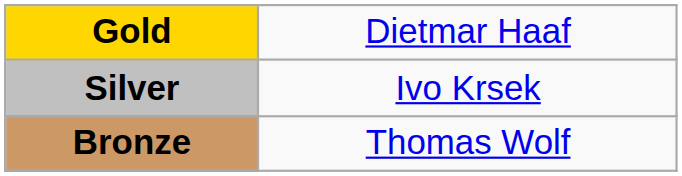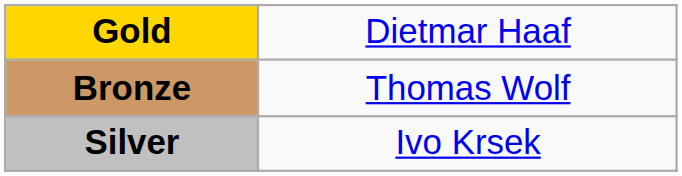rows swapped: Silver <-> Bronze
